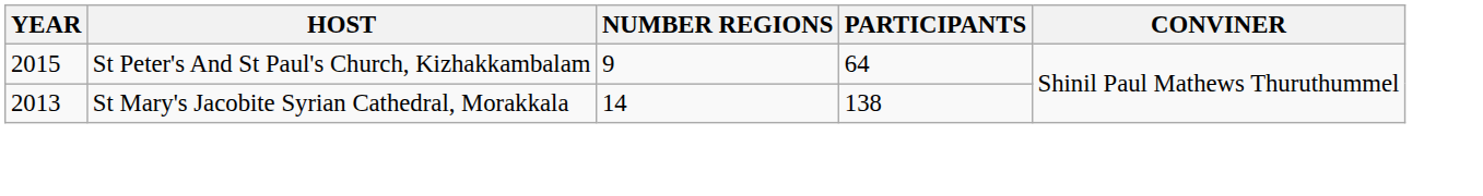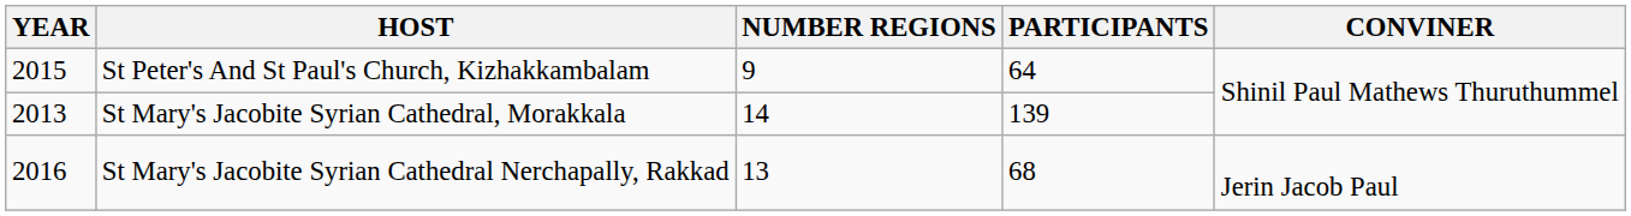St Mary's Jacobite Syrian Cathedral, Morakkala | PARTICIPANTS: 138 -> 139
+ row: 2016 | St Mary's Jacobite Syrian Cathedral Nerchapally, Rakkad | 13 | 68 | Jerin Jacob Paul
